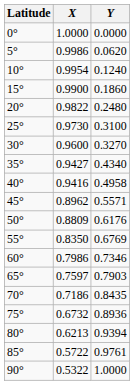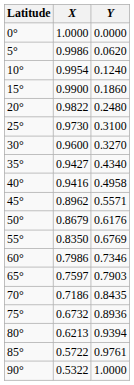50° | X: 0.8809 -> 0.8679
